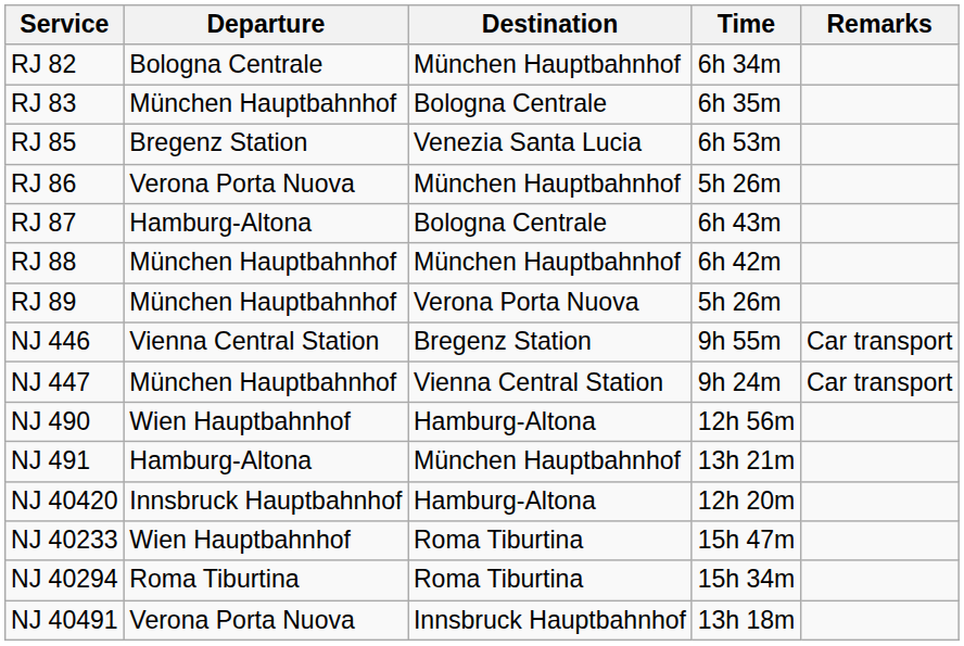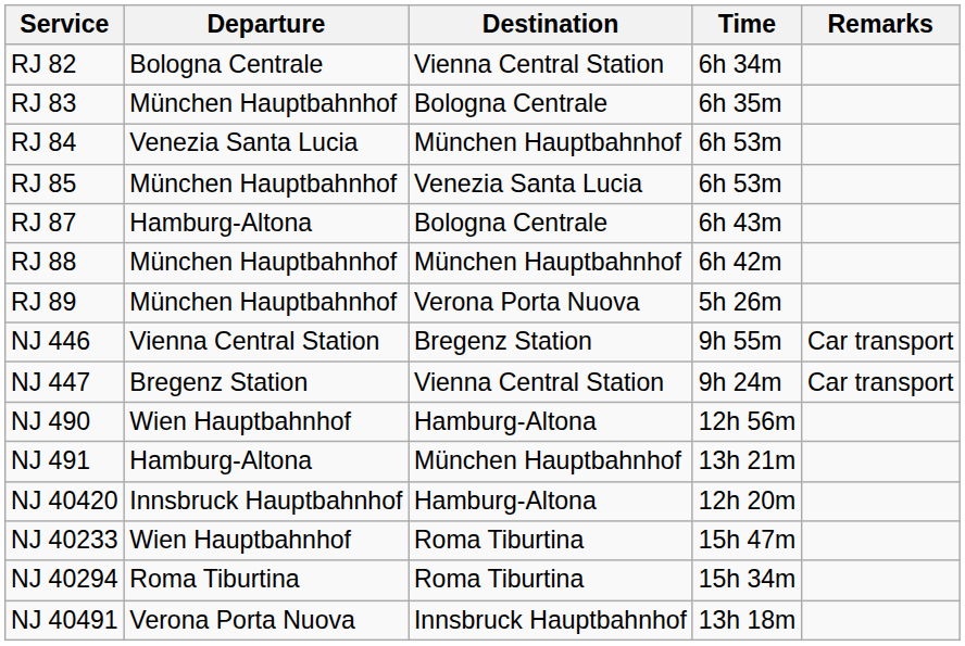RJ 82 | Destination: München Hauptbahnhof -> Vienna Central Station
+ row: RJ 84 | Venezia Santa Lucia | München Hauptbahnhof | 6h 53m
RJ 85 | Departure: Bregenz Station -> München Hauptbahnhof
- row: RJ 86 | Verona Porta Nuova | München Hauptbahnhof | 5h 26m
NJ 447 | Departure: München Hauptbahnhof -> Bregenz Station
